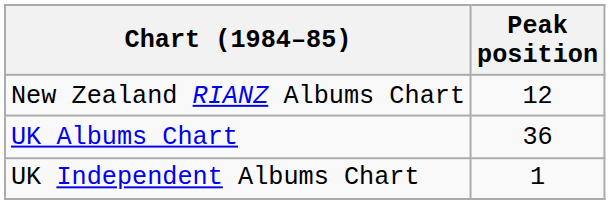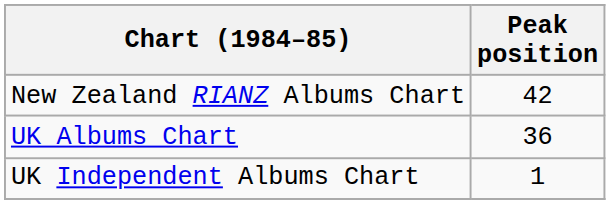New Zealand RIANZ Albums Chart | Peak position: 12 -> 42
